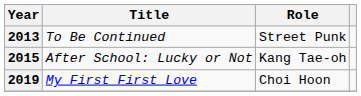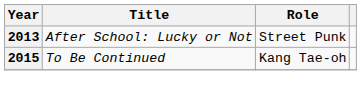2013 | Title: To Be Continued -> After School: Lucky or Not
2015 | Title: After School: Lucky or Not -> To Be Continued
- row: 2019 | My First First Love | Choi Hoon
